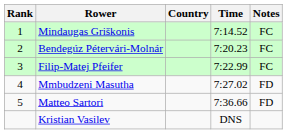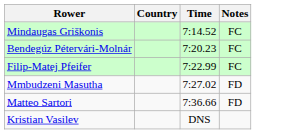- column: Rank | 1 | 2 | 3 | 4 | 5
